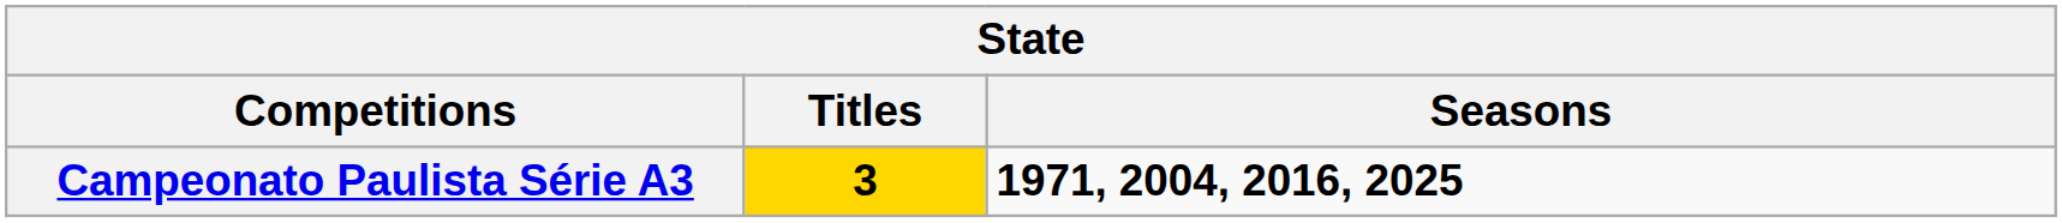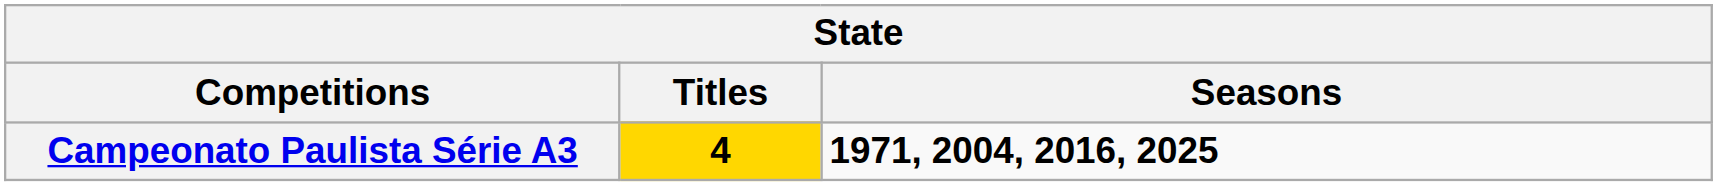Campeonato Paulista Série A3 | Titles: 3 -> 4
